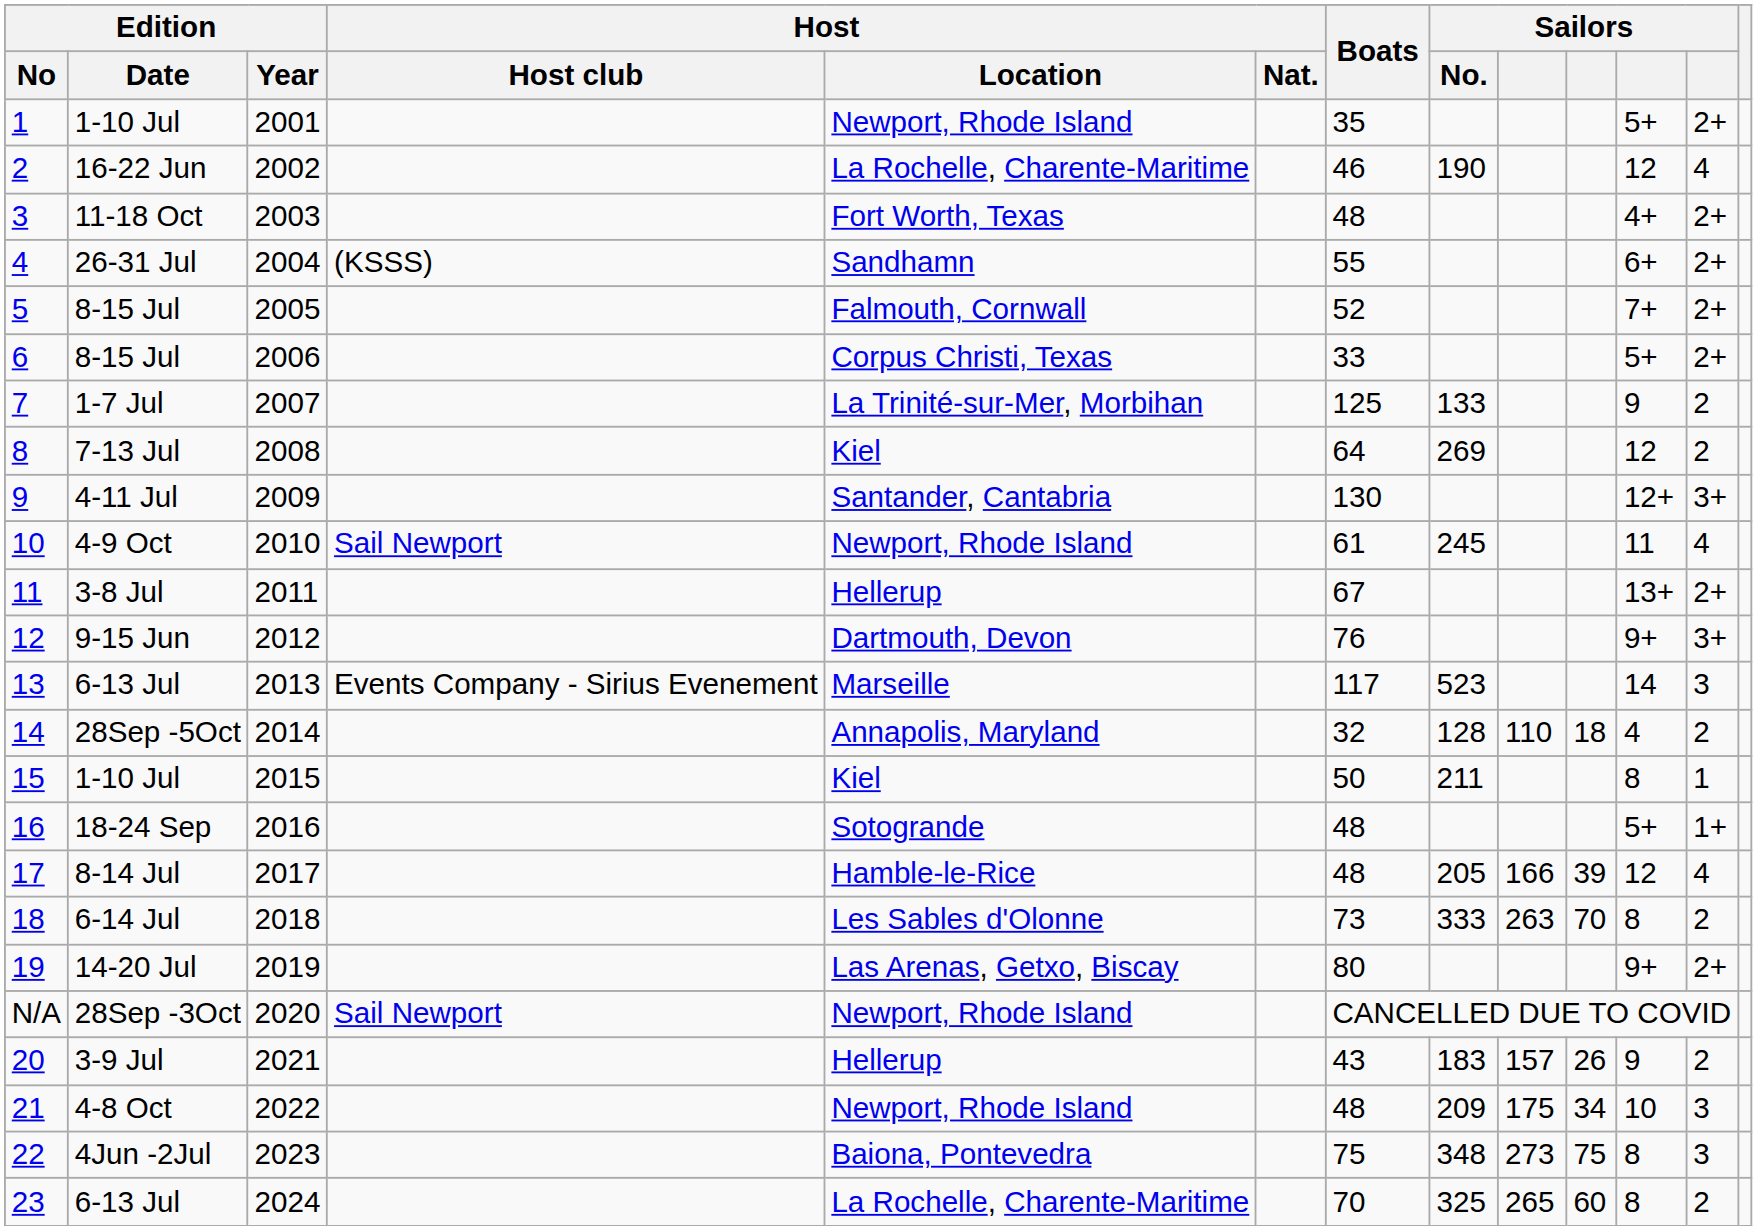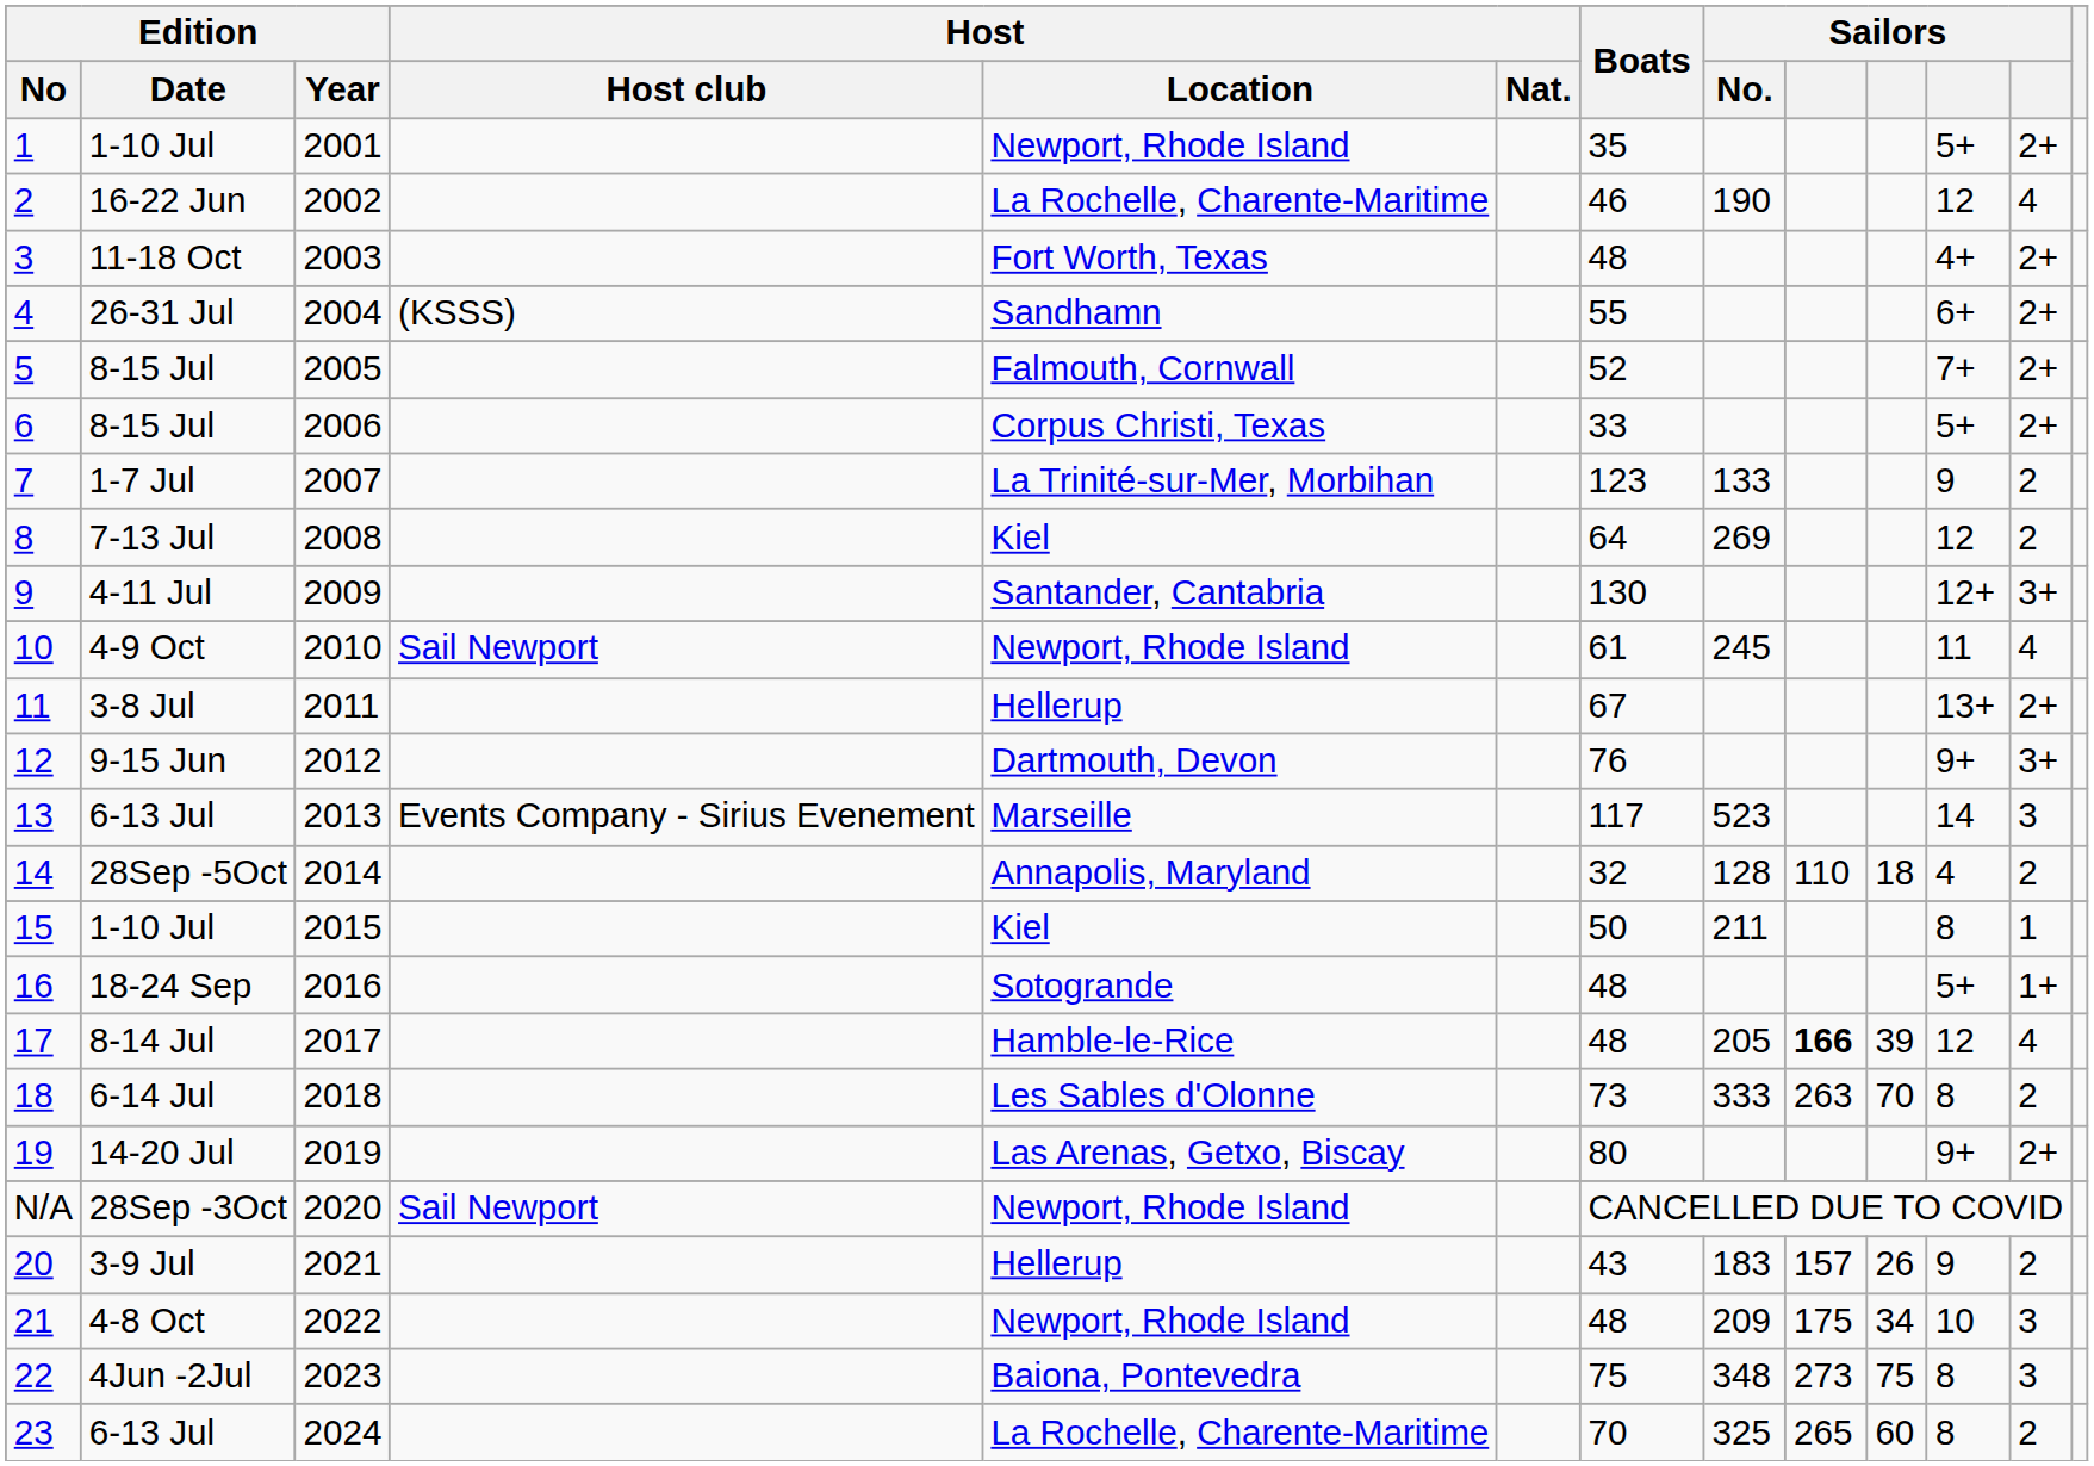7 | Boats: 125 -> 123
17 | column 9: normal -> bold
